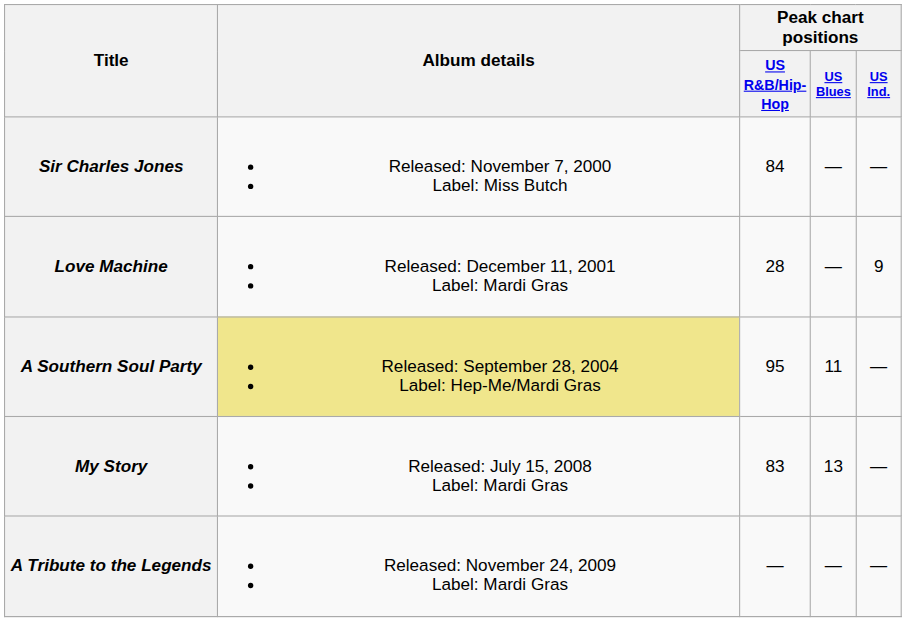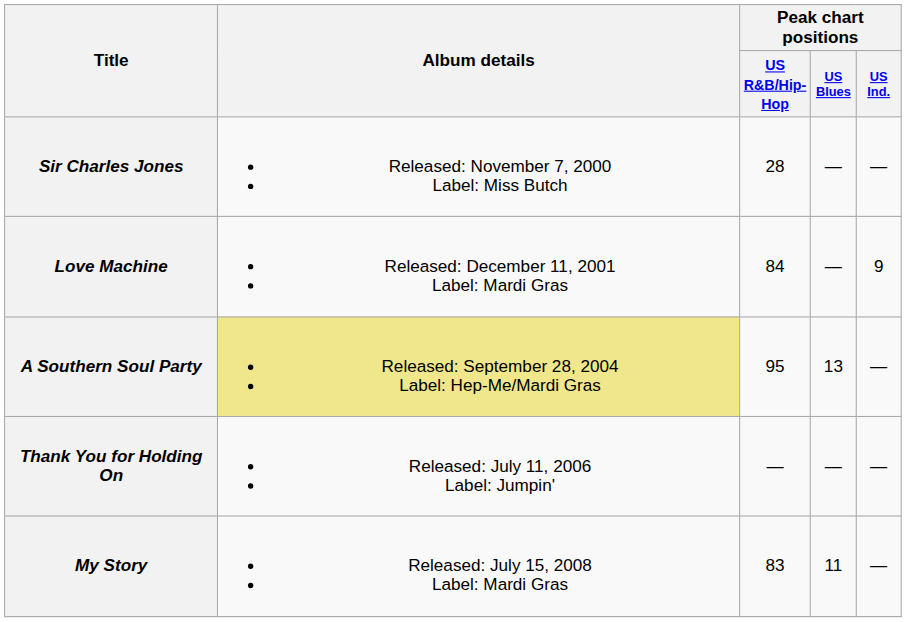Sir Charles Jones | Peak chart positions / US R&B/Hip-Hop: 84 -> 28
Love Machine | Peak chart positions / US R&B/Hip-Hop: 28 -> 84
A Southern Soul Party | Peak chart positions / US Blues: 11 -> 13
+ row: Thank You for Holding On | Released: July 11, 2006 Label: Jumpin' | — | — | —
My Story | Peak chart positions / US Blues: 13 -> 11
- row: A Tribute to the Legends | Released: November 24, 2009 Label: Mardi Gras | — | — | —
